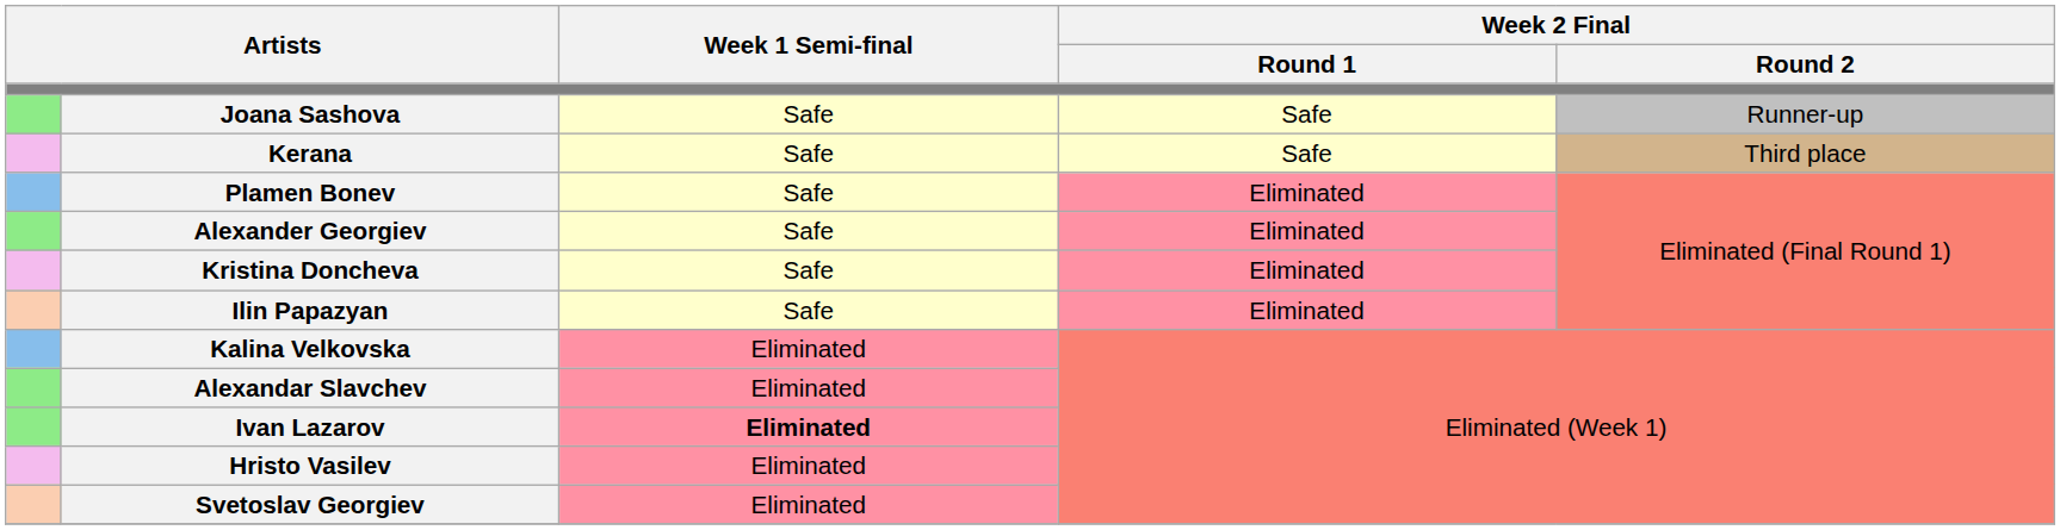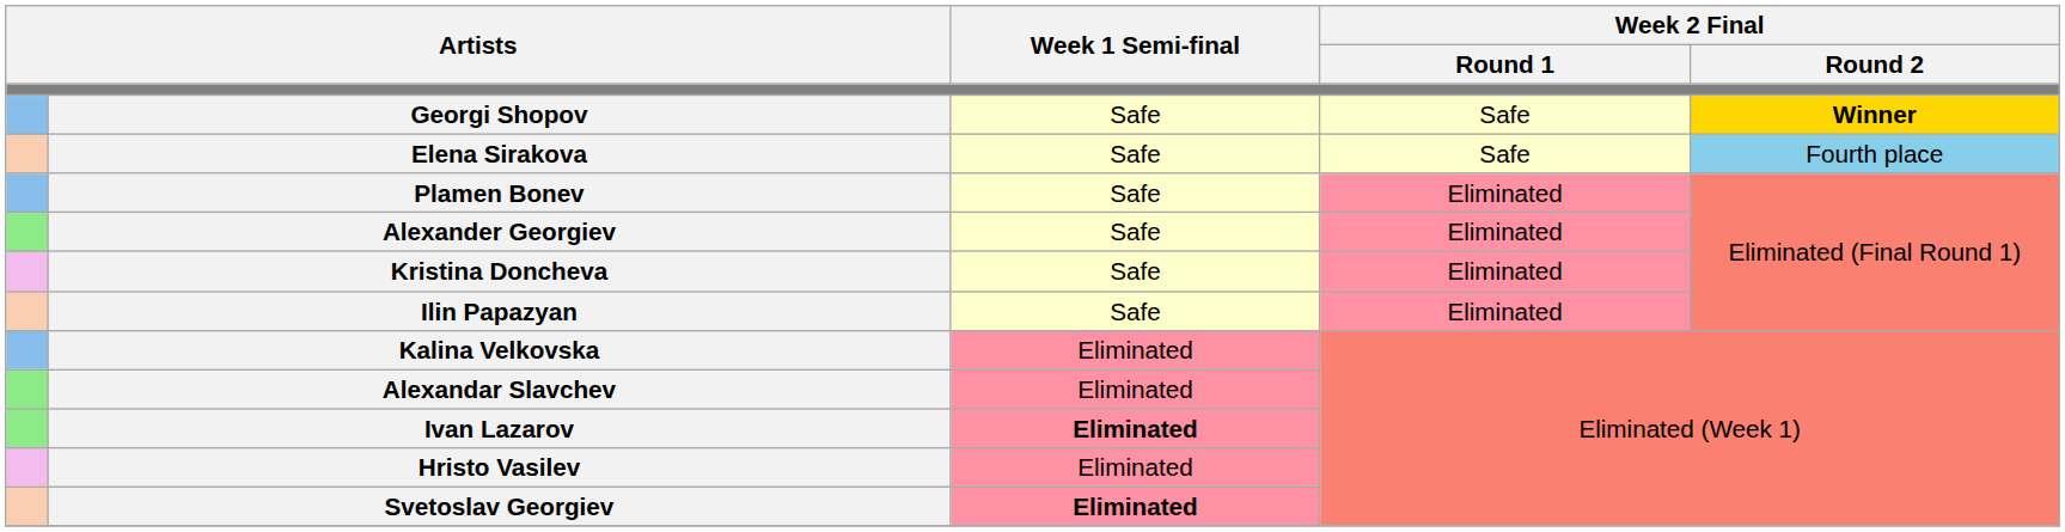+ row: Georgi Shopov | Safe | Safe | Winner
- row: Joana Sashova | Safe | Safe | Runner-up
- row: Kerana | Safe | Safe | Third place
+ row: Elena Sirakova | Safe | Safe | Fourth place
Svetoslav Georgiev | Week 1 Semi-final: normal -> bold
